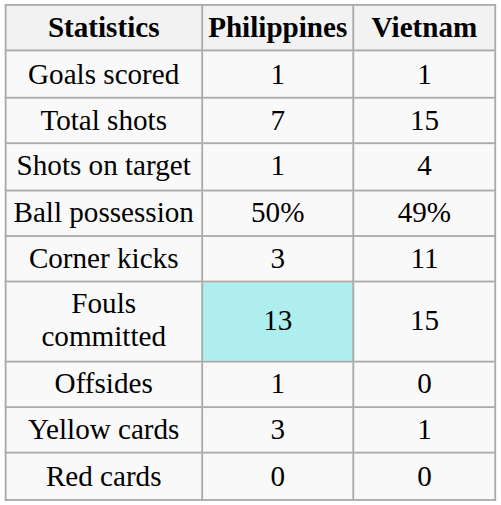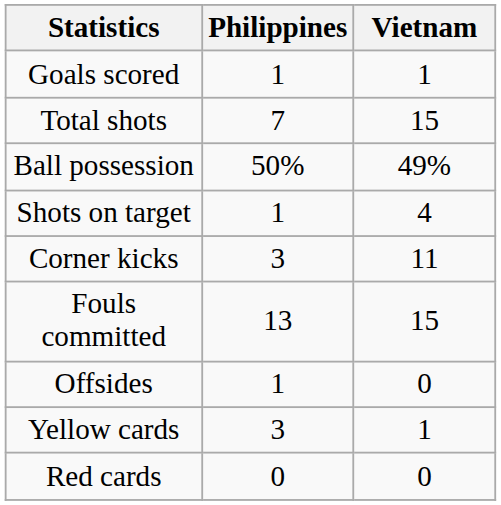rows swapped: Shots on target <-> Ball possession
Fouls committed | Philippines: paleturquoise background -> no background
